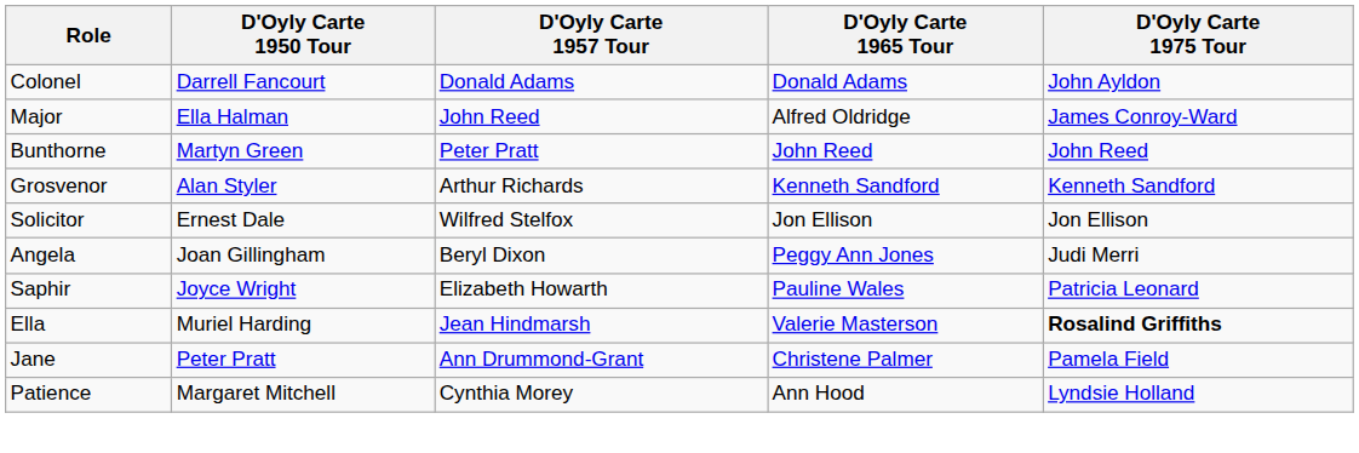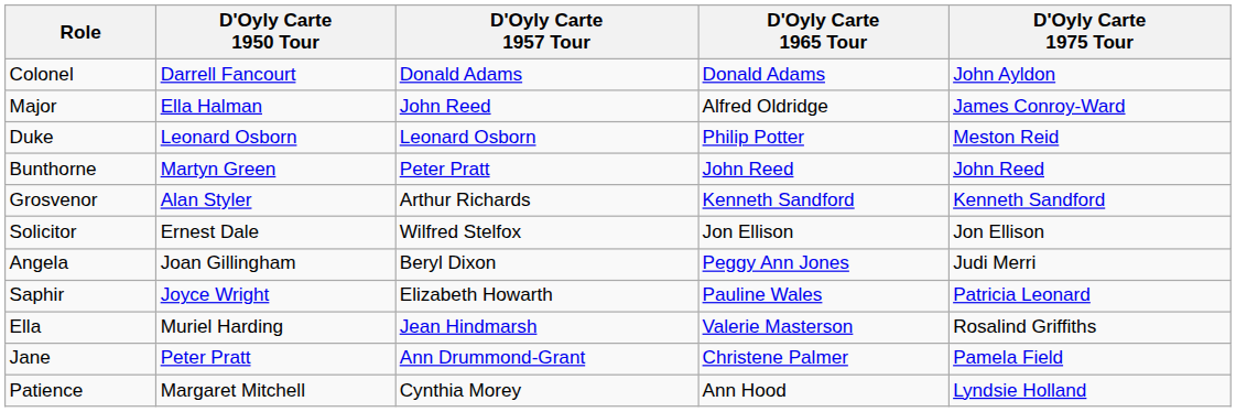+ row: Duke | Leonard Osborn | Leonard Osborn | Philip Potter | Meston Reid
Ella | D'Oyly Carte 1975 Tour: bold -> normal
